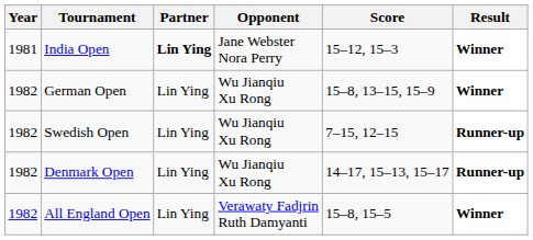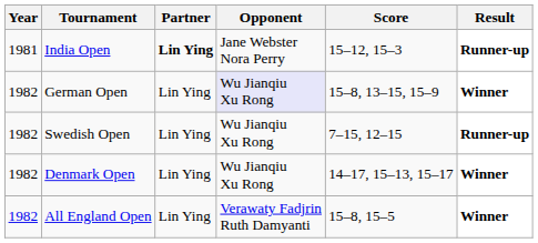India Open | Result: Winner -> Runner-up
German Open | Opponent: no background -> lavender background
Denmark Open | Result: Runner-up -> Winner
